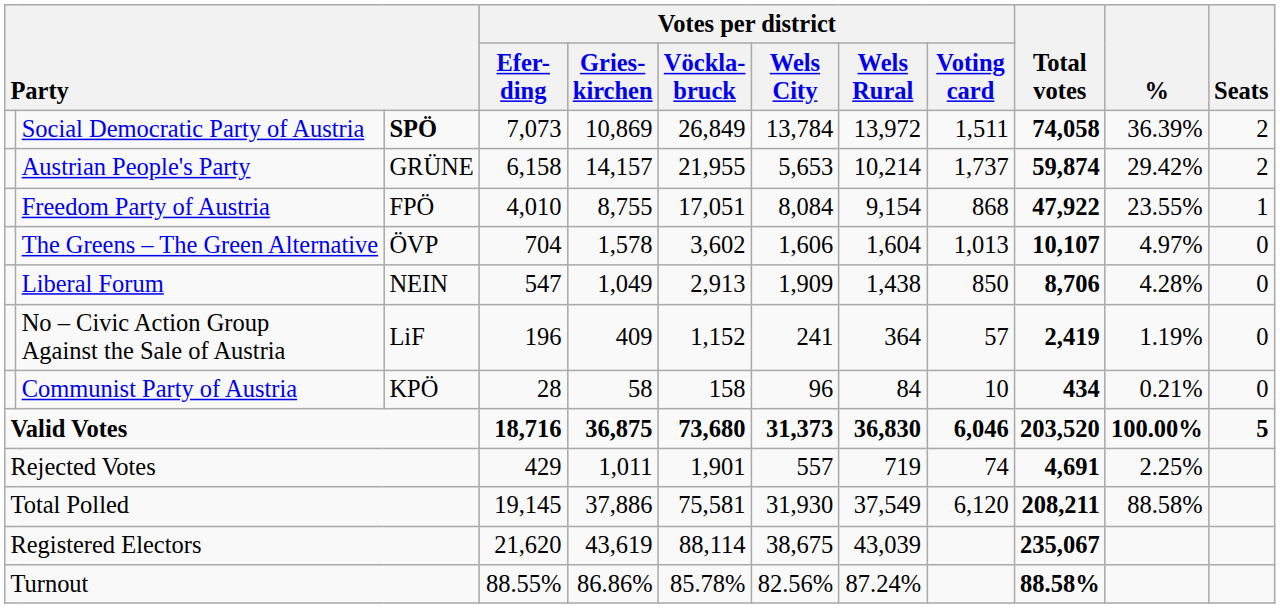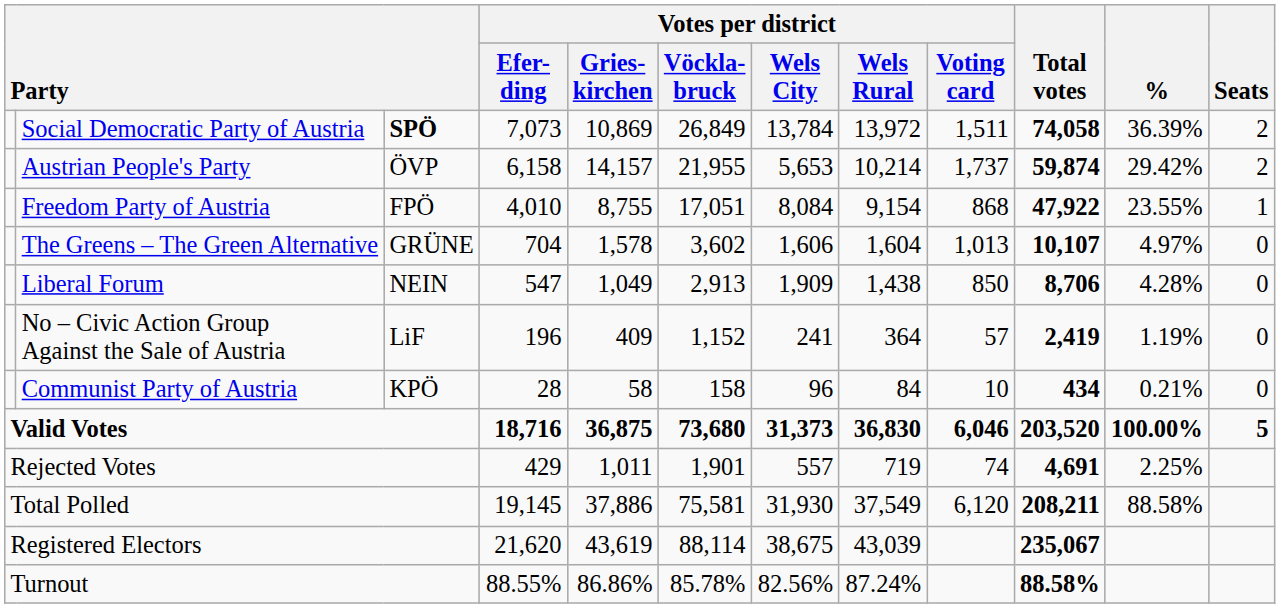Austrian People's Party | column 3: GRÜNE -> ÖVP
The Greens – The Green Alternative | column 3: ÖVP -> GRÜNE
